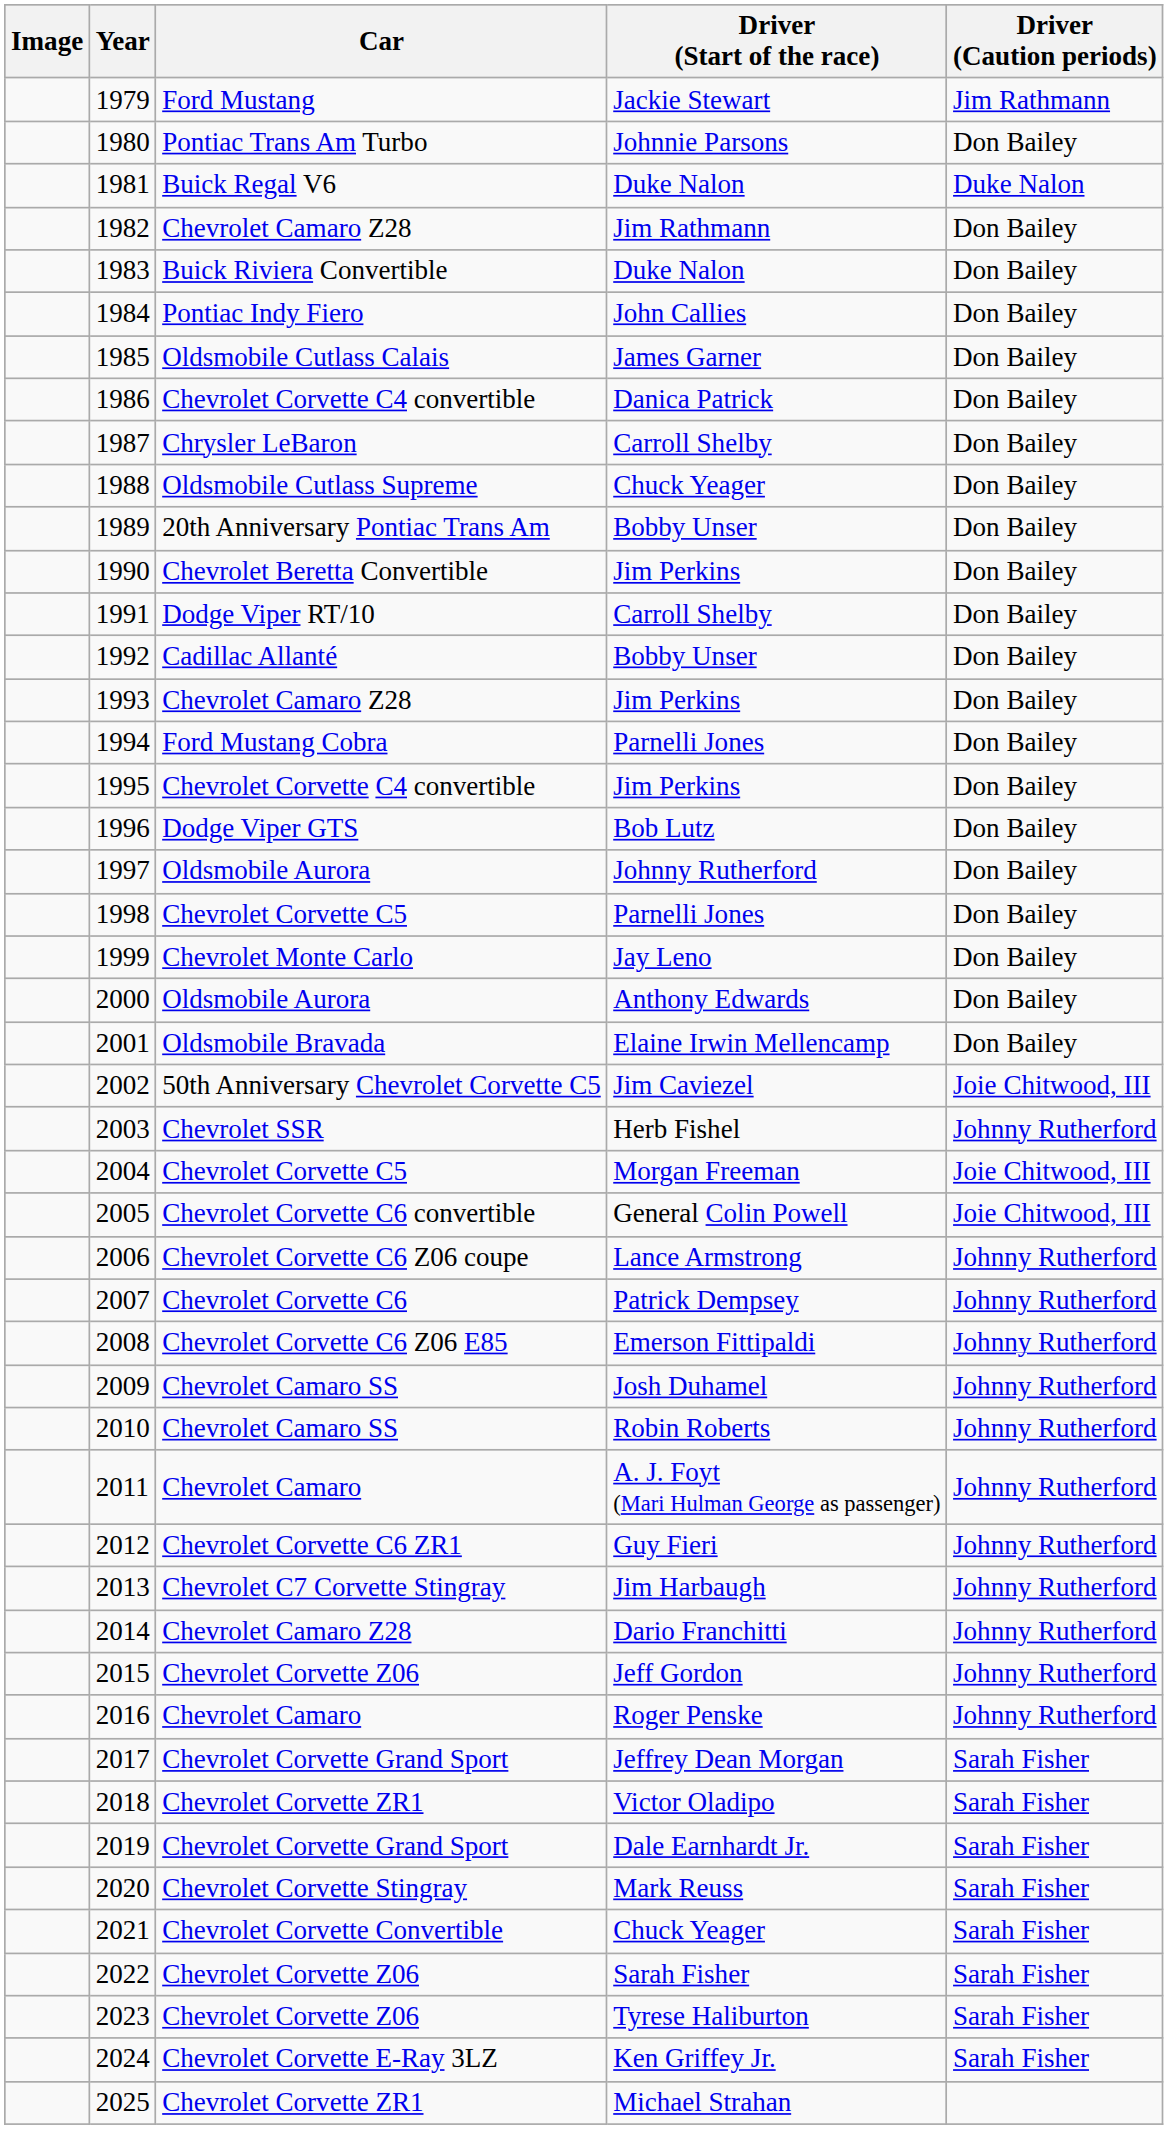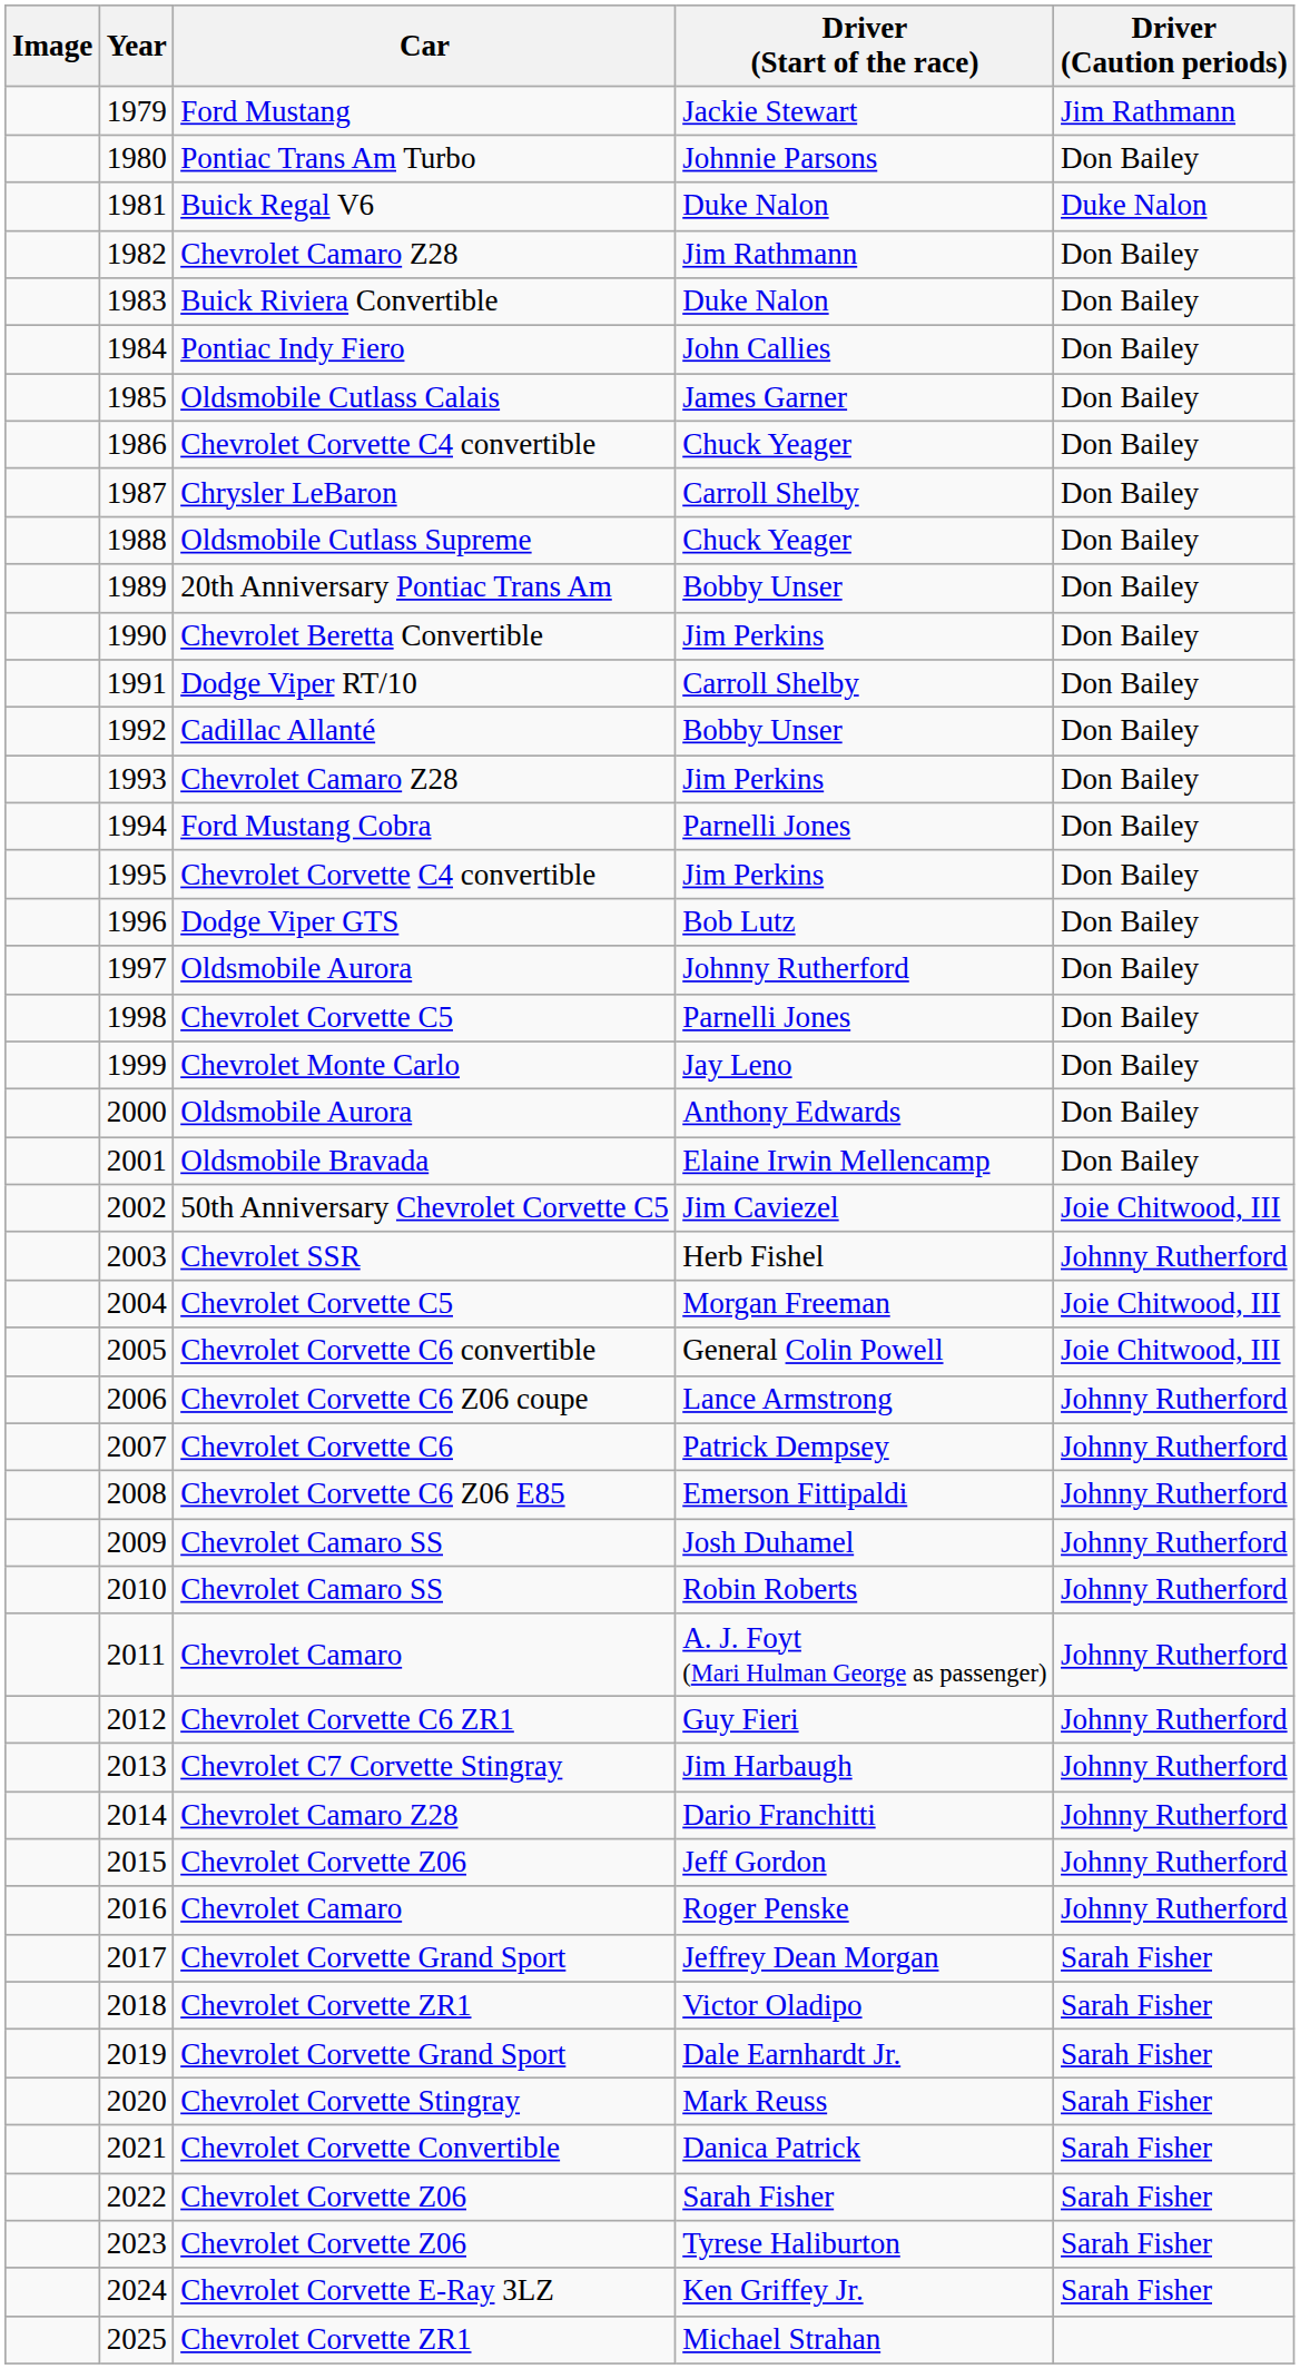1986 | Driver (Start of the race): Danica Patrick -> Chuck Yeager
2021 | Driver (Start of the race): Chuck Yeager -> Danica Patrick
